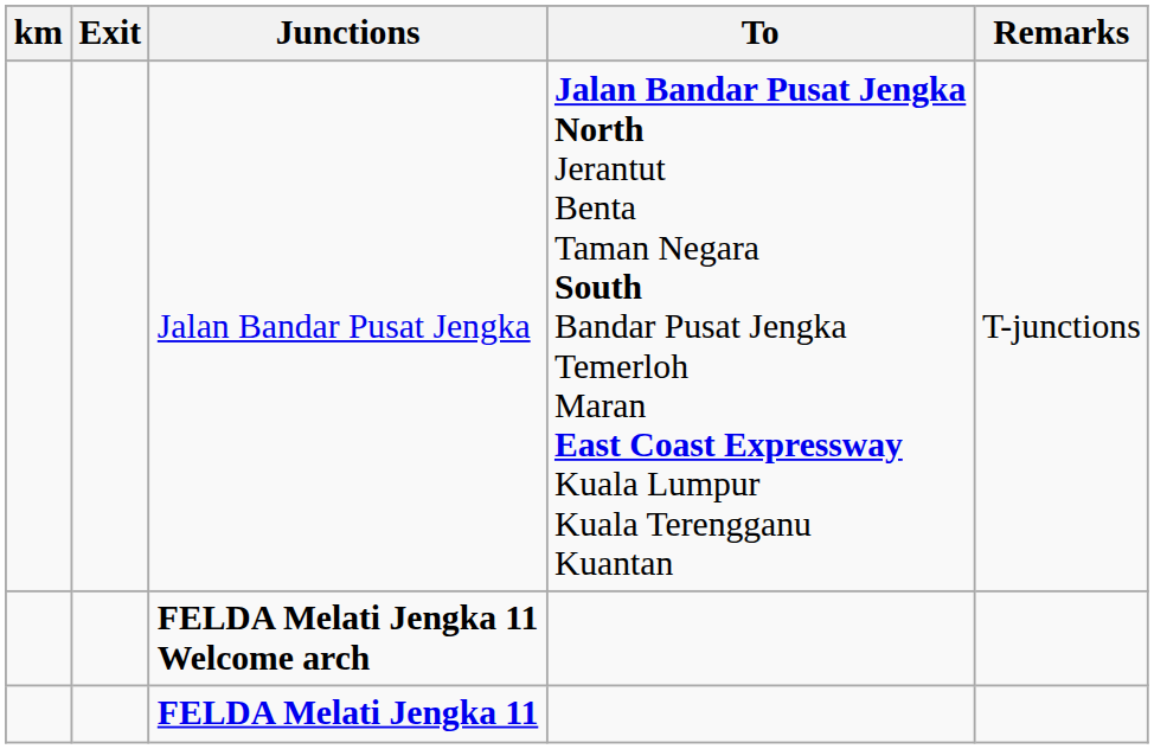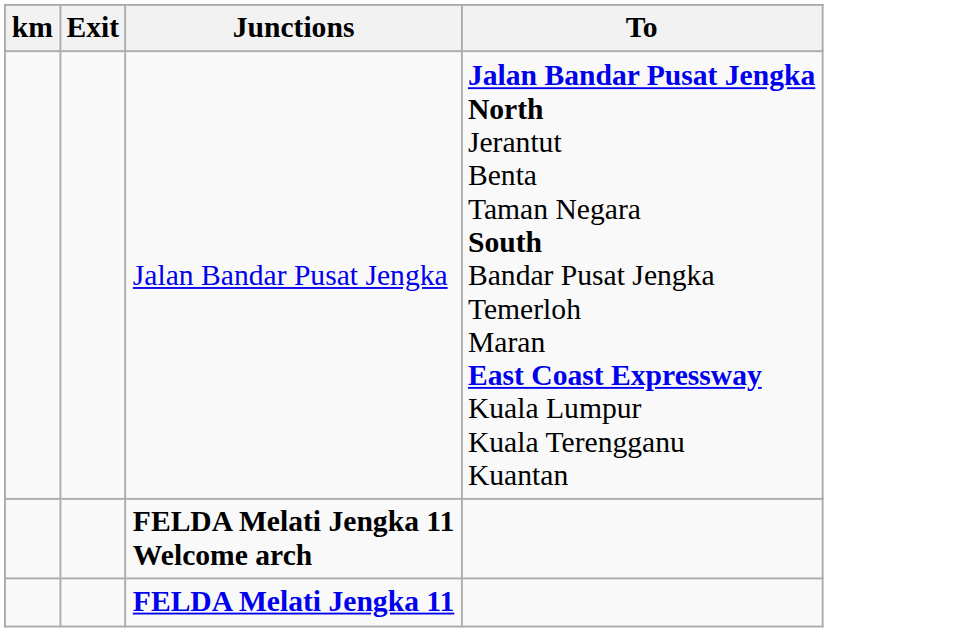- column: Remarks | T-junctions
